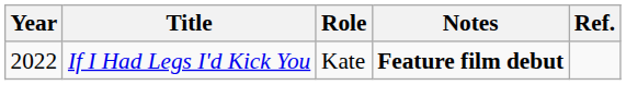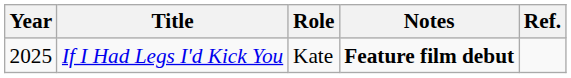If I Had Legs I'd Kick You | Year: 2022 -> 2025
